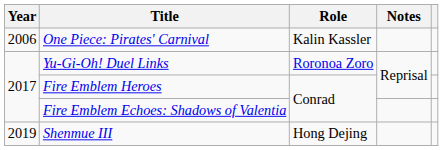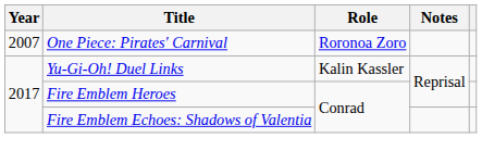One Piece: Pirates' Carnival | Year: 2006 -> 2007
One Piece: Pirates' Carnival | Role: Kalin Kassler -> Roronoa Zoro
Yu-Gi-Oh! Duel Links | Role: Roronoa Zoro -> Kalin Kassler
- row: 2019 | Shenmue III | Hong Dejing
